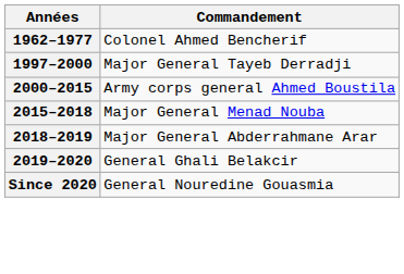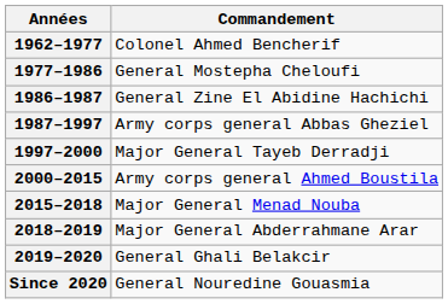+ row: 1977–1986 | General Mostepha Cheloufi
+ row: 1986–1987 | General Zine El Abidine Hachichi
+ row: 1987–1997 | Army corps general Abbas Gheziel
